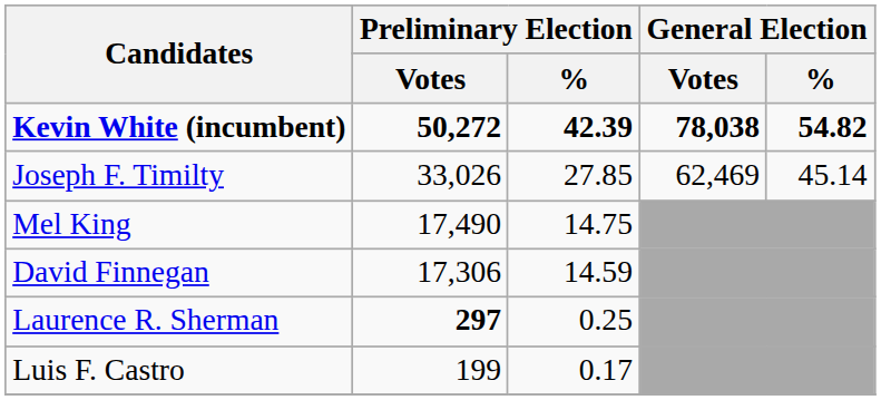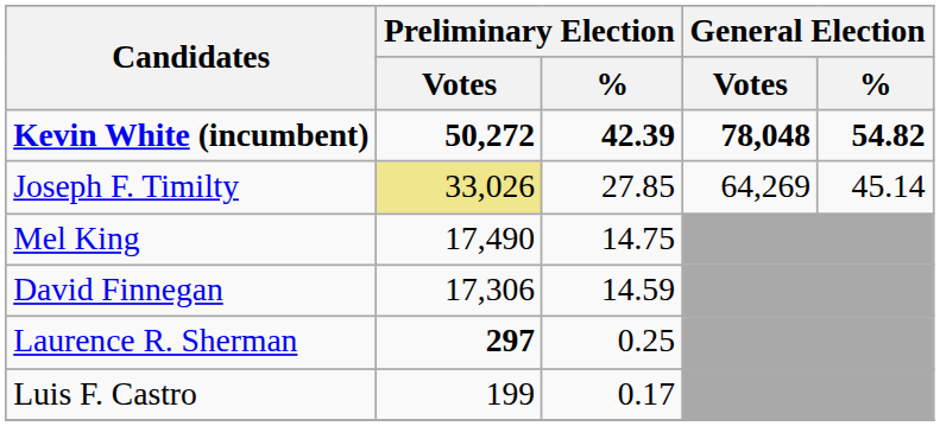Kevin White (incumbent) | General Election / Votes: 78,038 -> 78,048
Joseph F. Timilty | Preliminary Election / Votes: no background -> khaki background
Joseph F. Timilty | General Election / Votes: 62,469 -> 64,269
